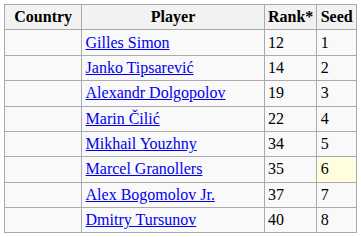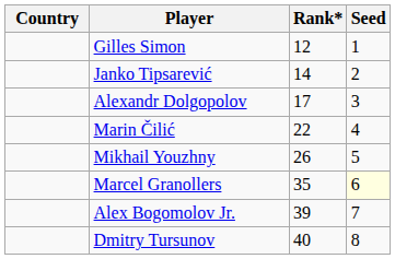Alexandr Dolgopolov | Rank*: 19 -> 17
Mikhail Youzhny | Rank*: 34 -> 26
Alex Bogomolov Jr. | Rank*: 37 -> 39
